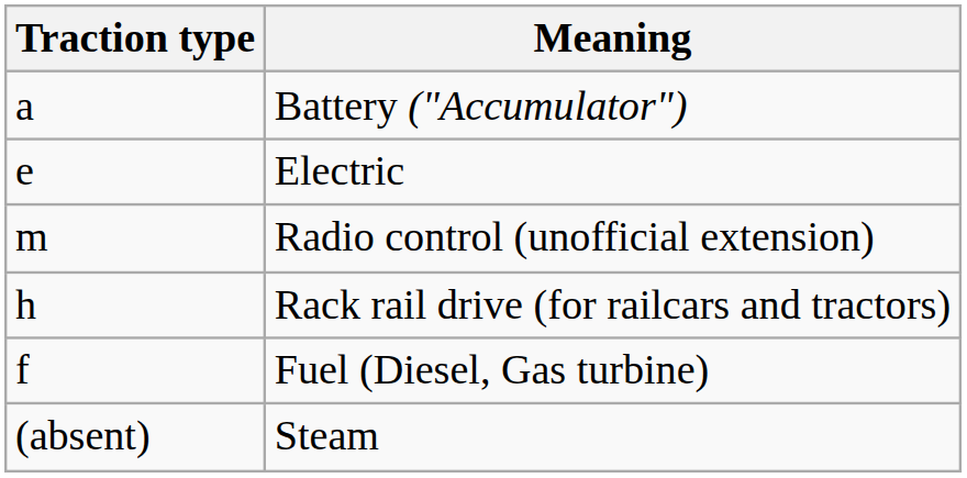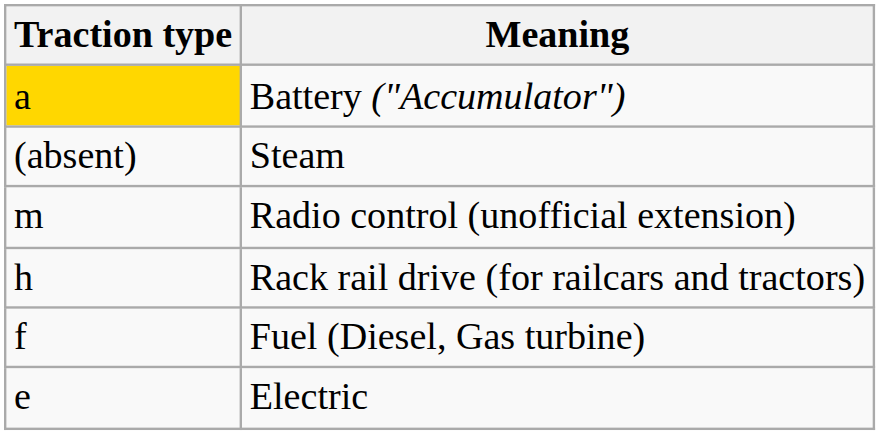Battery ("Accumulator") | Traction type: no background -> gold background
rows swapped: Electric <-> Steam
